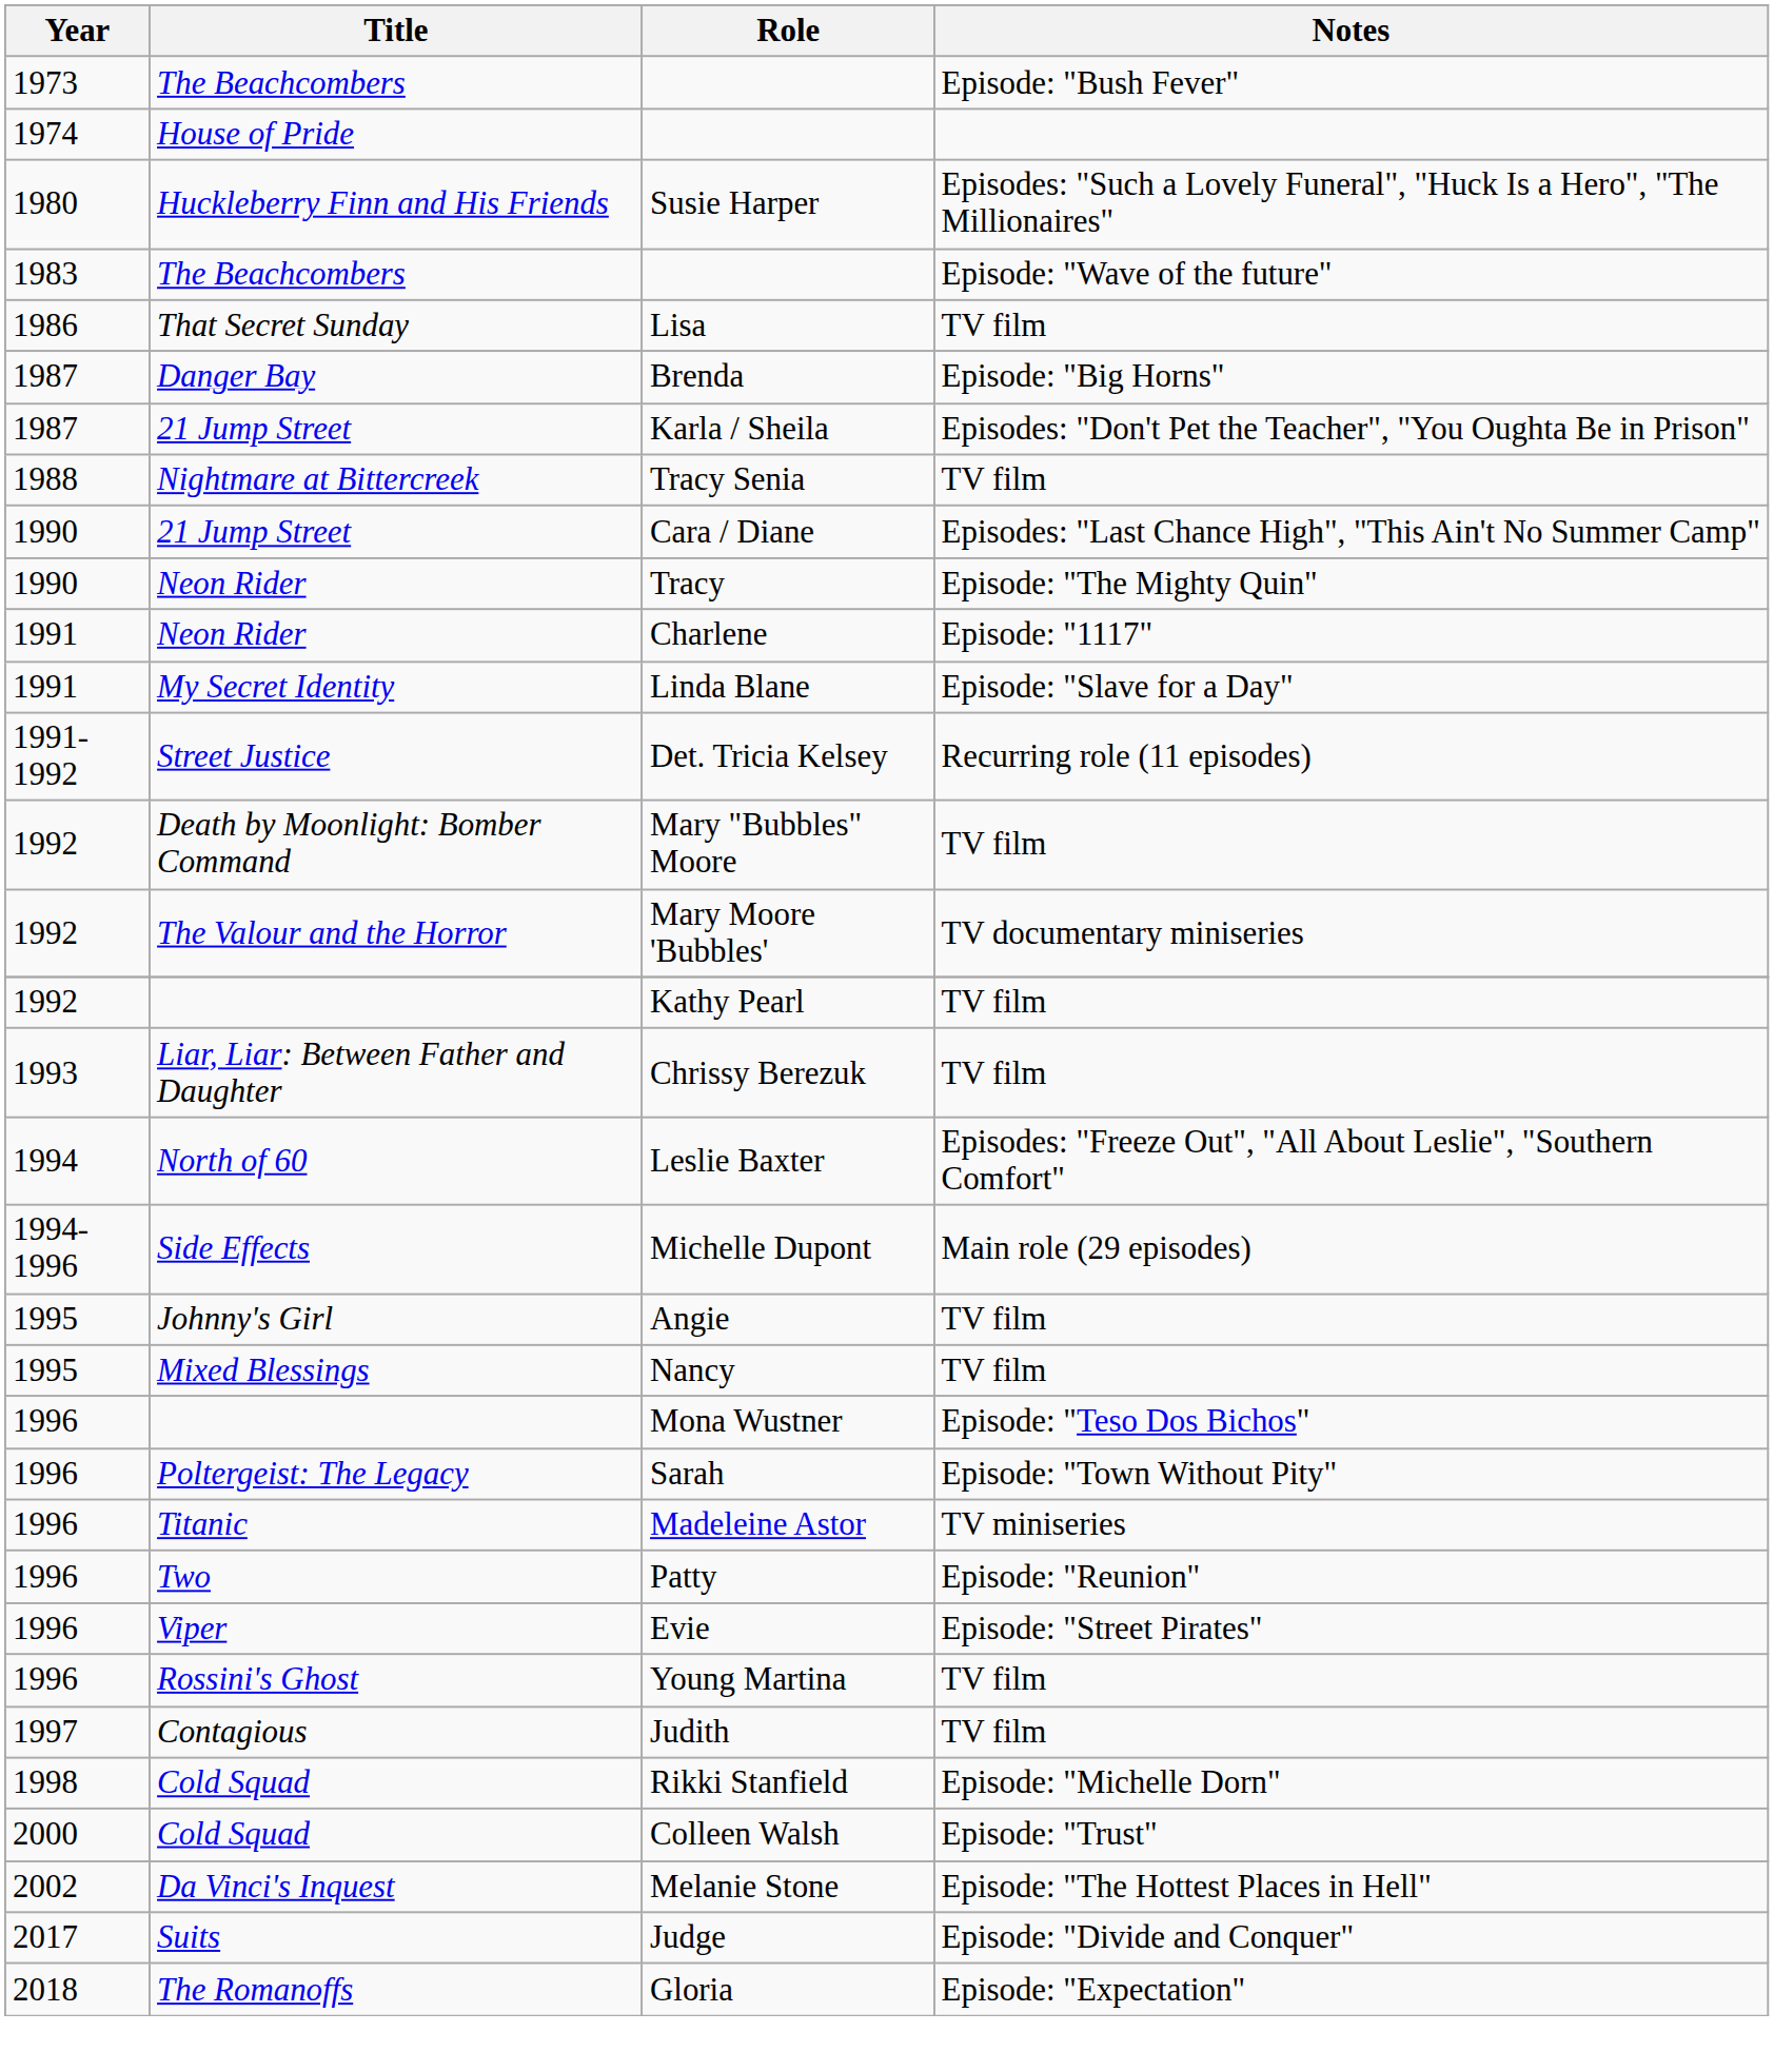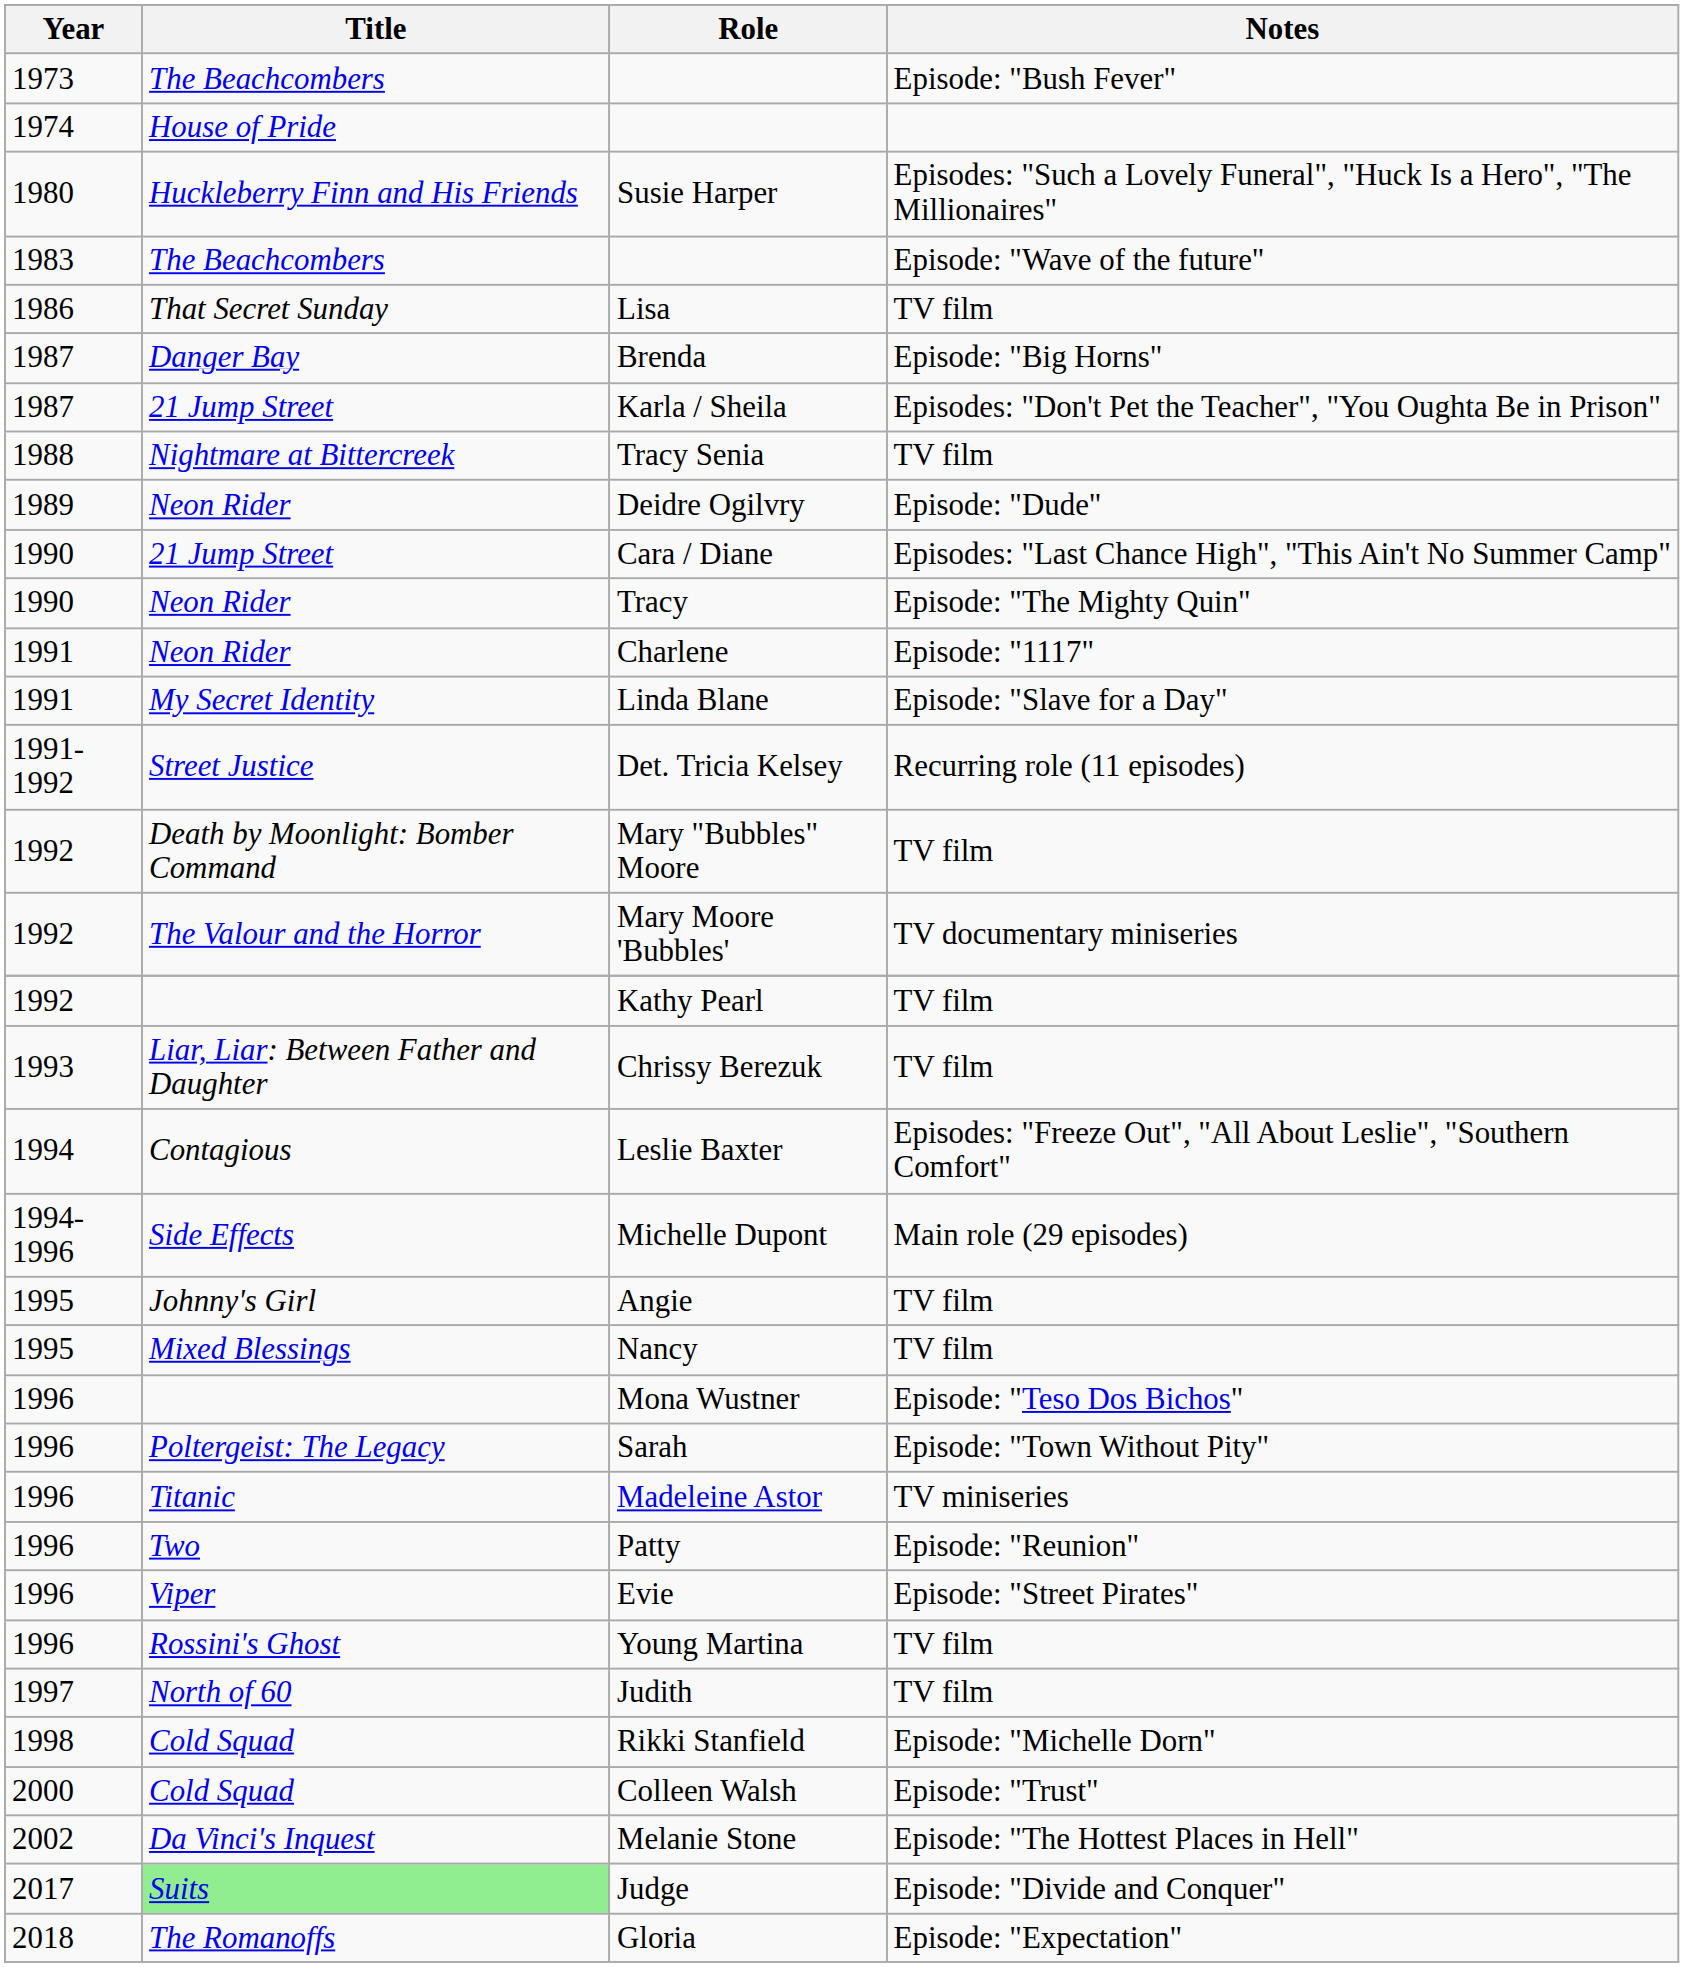+ row: 1989 | Neon Rider | Deidre Ogilvry | Episode: "Dude"
Leslie Baxter | Title: North of 60 -> Contagious
Judith | Title: Contagious -> North of 60
Judge | Title: no background -> lightgreen background
